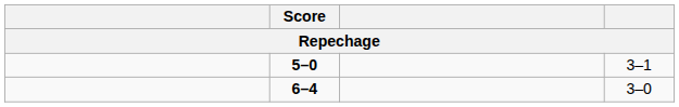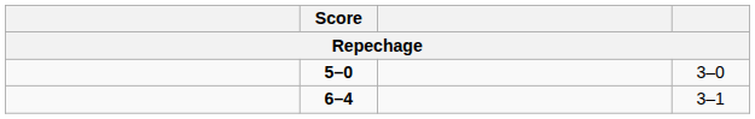5–0 | column 4: 3–1 -> 3–0
6–4 | column 4: 3–0 -> 3–1
